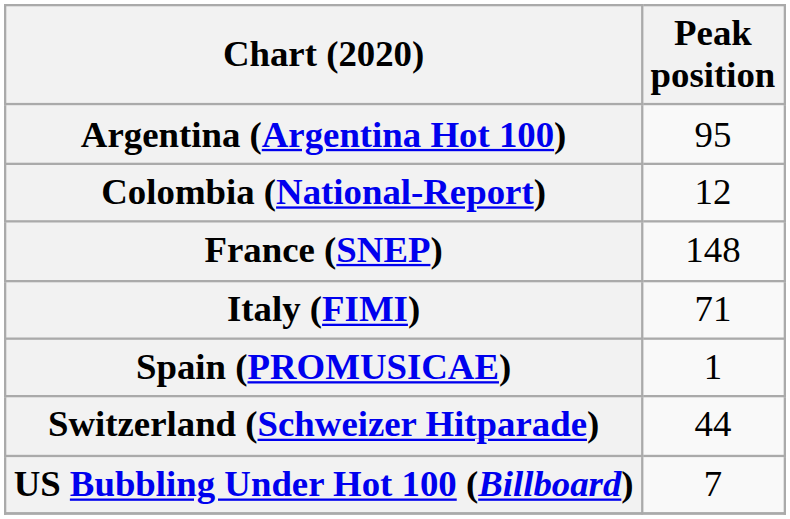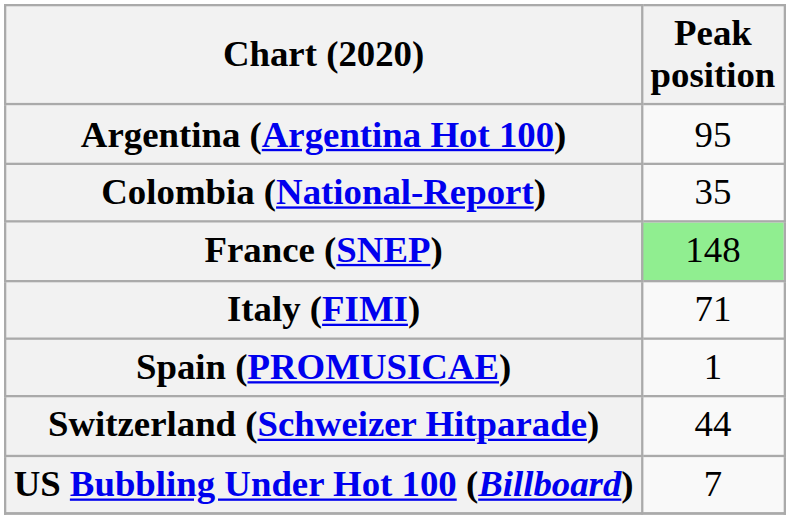Colombia (National-Report) | Peak position: 12 -> 35
France (SNEP) | Peak position: no background -> lightgreen background
